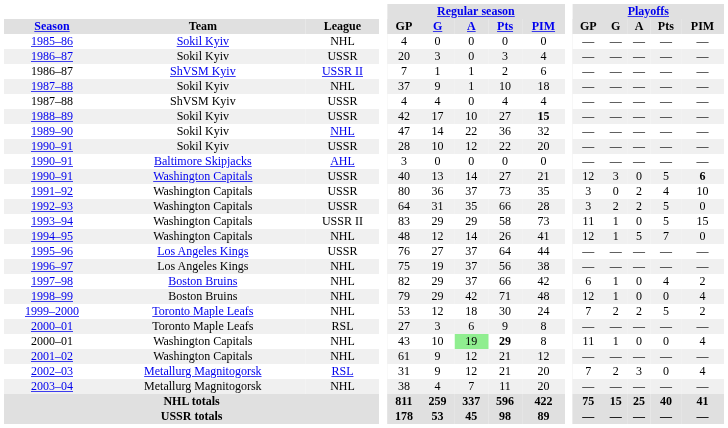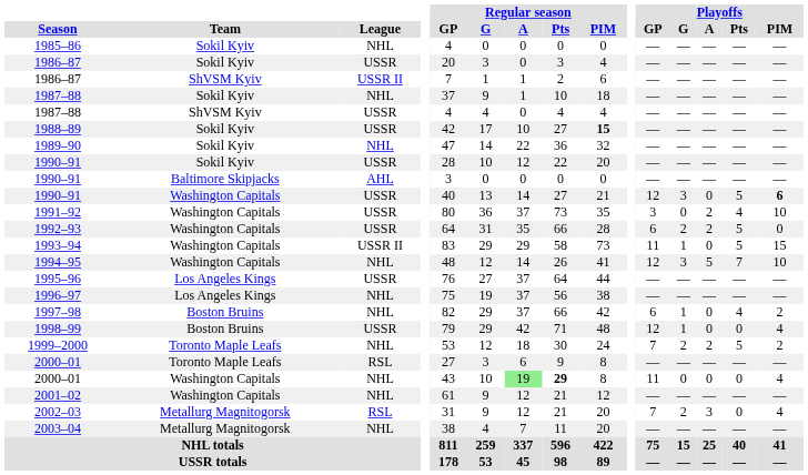1992–93 | Playoffs / GP: 3 -> 6
1994–95 | Playoffs / G: 1 -> 3
1994–95 | Playoffs / PIM: 0 -> 10
1998–99 | League: NHL -> USSR
2000–01 / Washington Capitals | Playoffs / G: 1 -> 0
